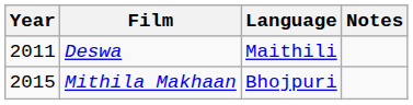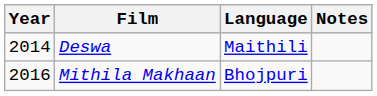Deswa | Year: 2011 -> 2014
Mithila Makhaan | Year: 2015 -> 2016
